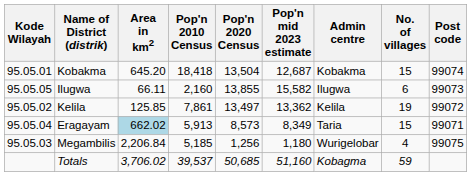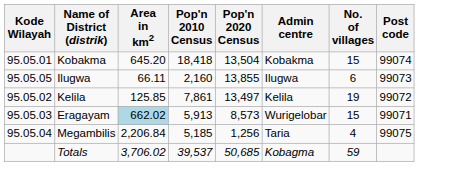- column: Pop'n mid 2023 estimate | 12,687 | 15,582 | 13,362 | 8,349 | 1,180 | 51,160
Eragayam | Kode Wilayah: 95.05.04 -> 95.05.03
Eragayam | Admin centre: Taria -> Wurigelobar
Megambilis | Kode Wilayah: 95.05.03 -> 95.05.04
Megambilis | Admin centre: Wurigelobar -> Taria
